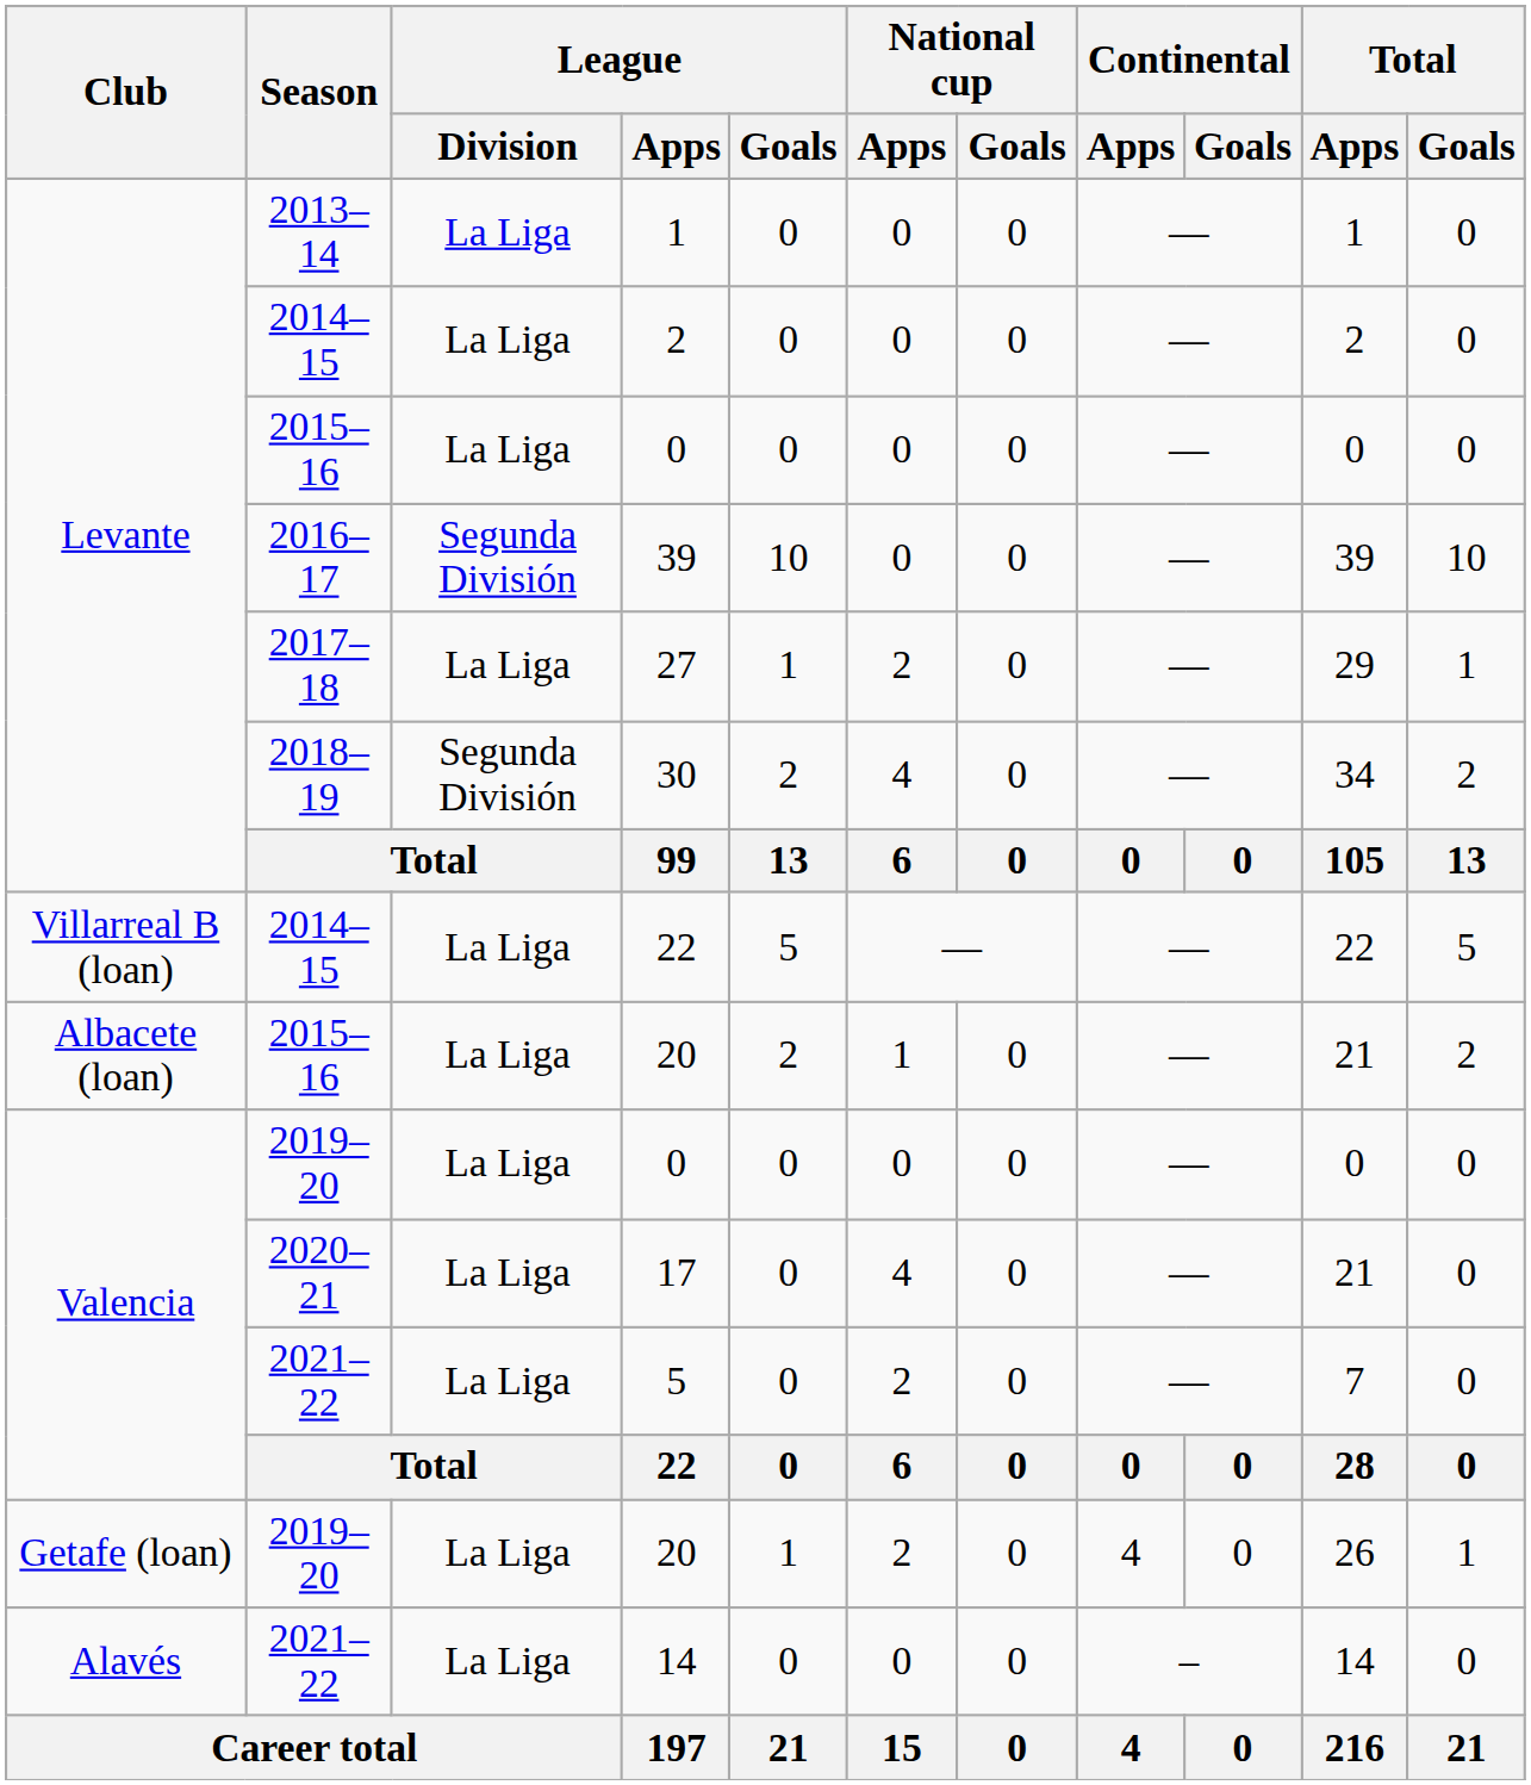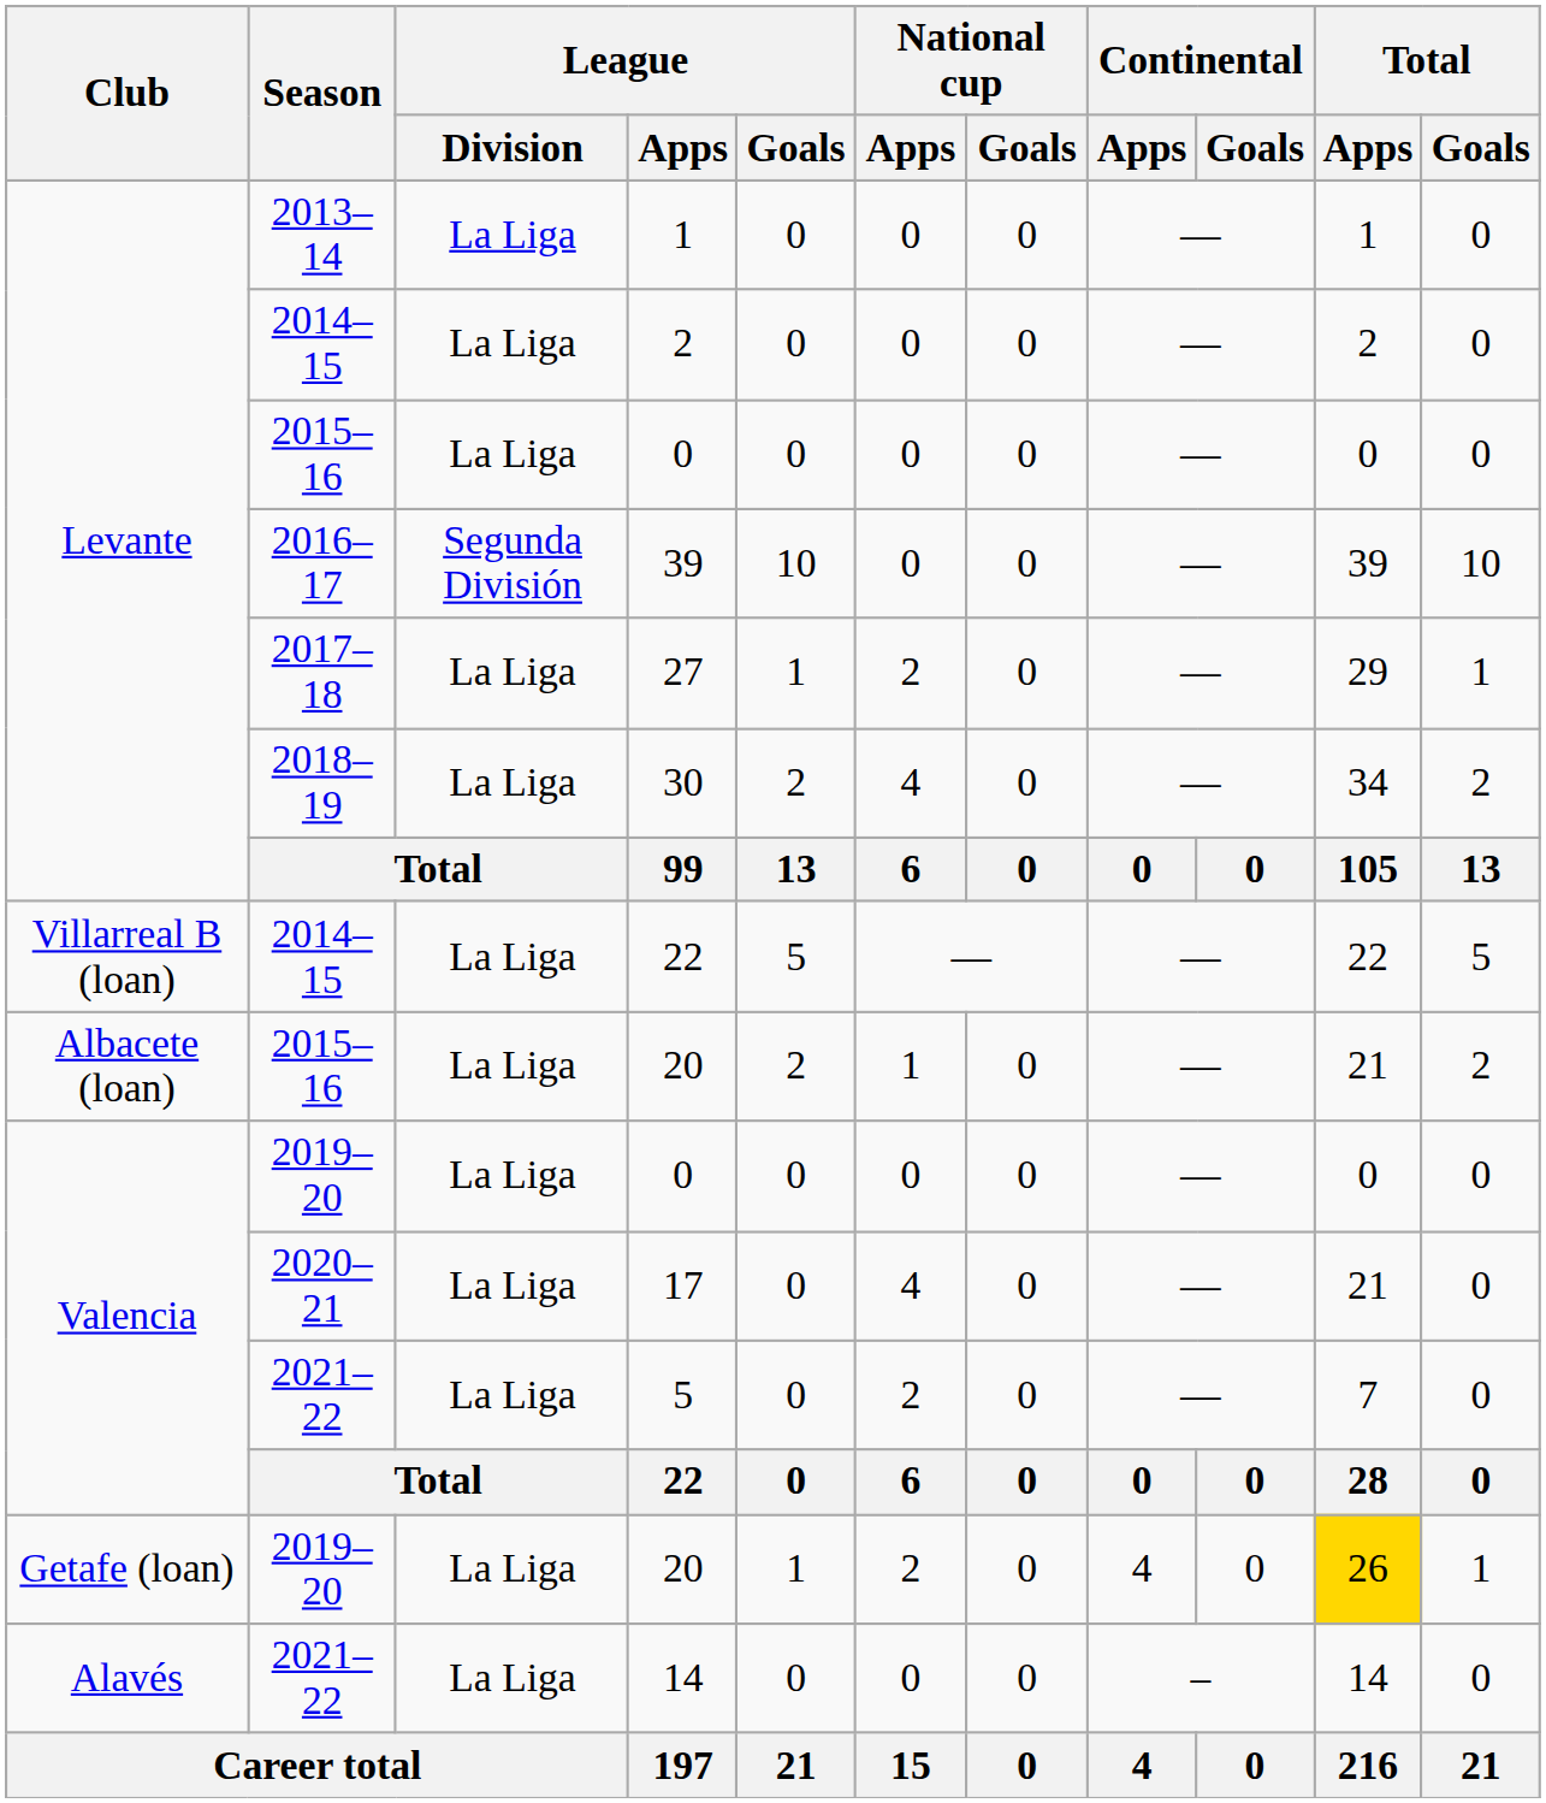30 | League / Division: Segunda División -> La Liga
2019–20 / 20 | Total / Apps: no background -> gold background
